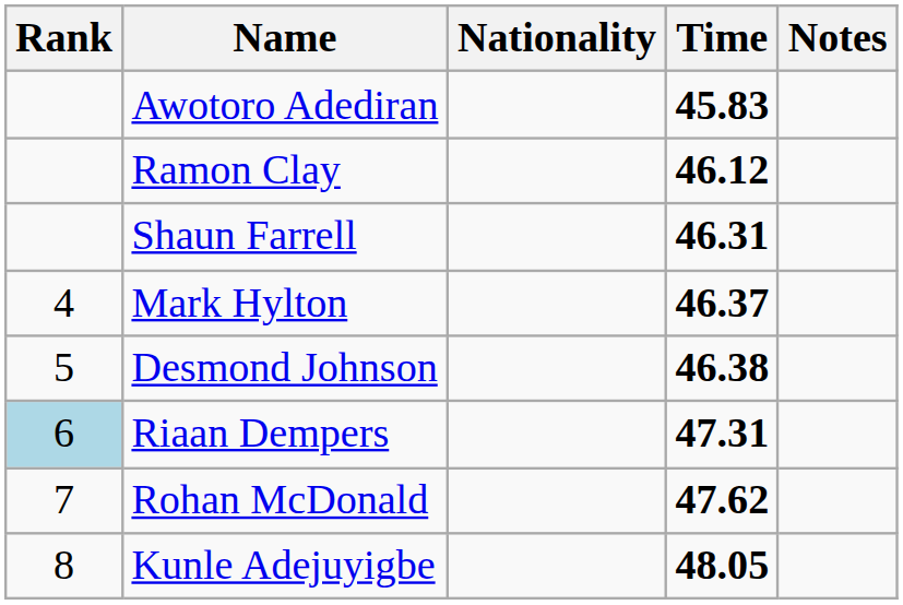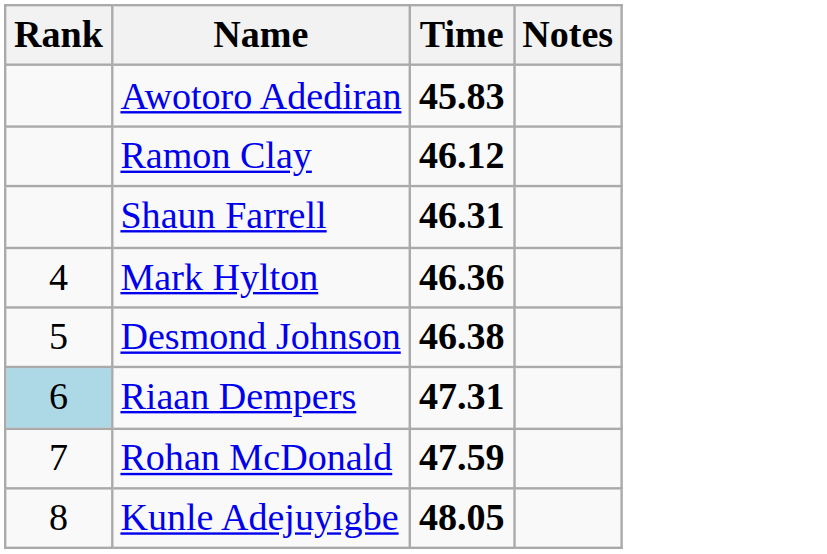- column: Nationality
Mark Hylton | Time: 46.37 -> 46.36
Rohan McDonald | Time: 47.62 -> 47.59
